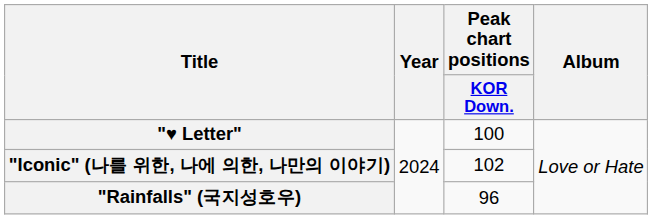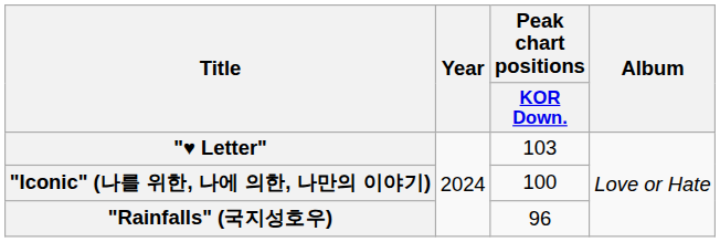"♥ Letter" | Peak chart positions / KOR Down.: 100 -> 103
"Iconic" (나를 위한, 나에 의한, 나만의 이야기) | Peak chart positions / KOR Down.: 102 -> 100
